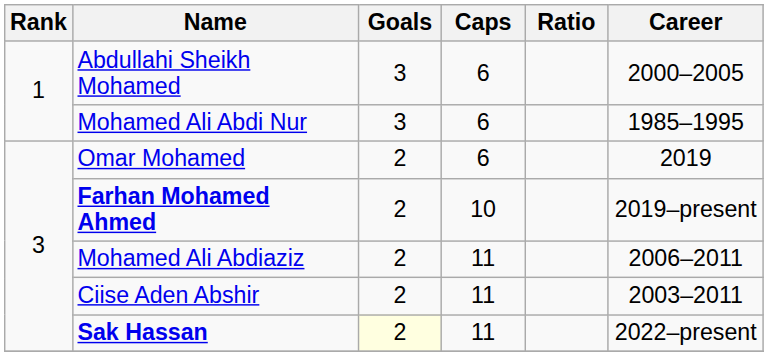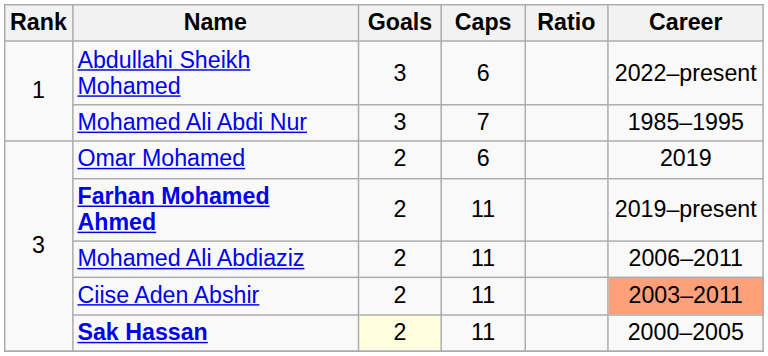Abdullahi Sheikh Mohamed | Career: 2000–2005 -> 2022–present
Mohamed Ali Abdi Nur | Caps: 6 -> 7
Farhan Mohamed Ahmed | Caps: 10 -> 11
Ciise Aden Abshir | Career: no background -> lightsalmon background
Sak Hassan | Career: 2022–present -> 2000–2005
